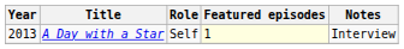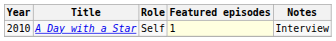A Day with a Star | Year: 2013 -> 2010
